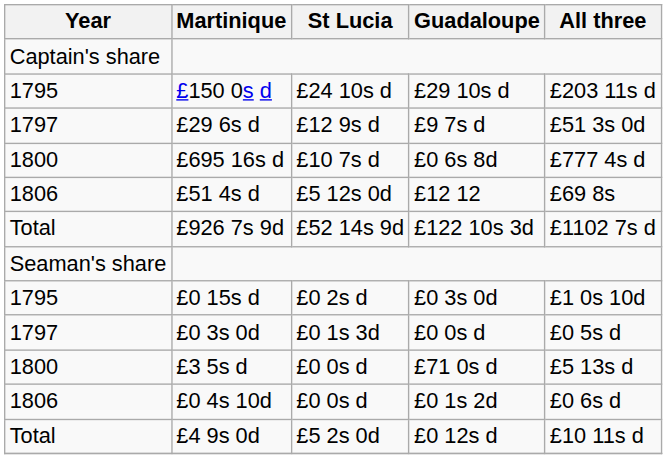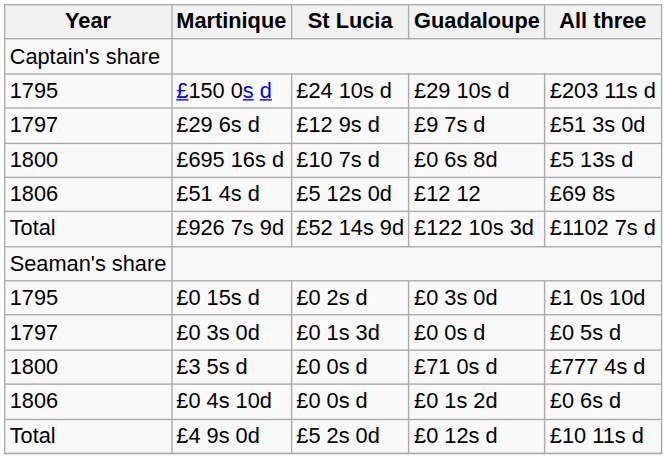£695 16s d | All three: £777 4s d -> £5 13s d
£3 5s d | All three: £5 13s d -> £777 4s d
